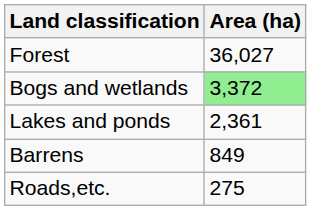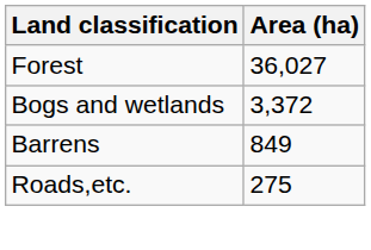Bogs and wetlands | Area (ha): lightgreen background -> no background
- row: Lakes and ponds | 2,361
